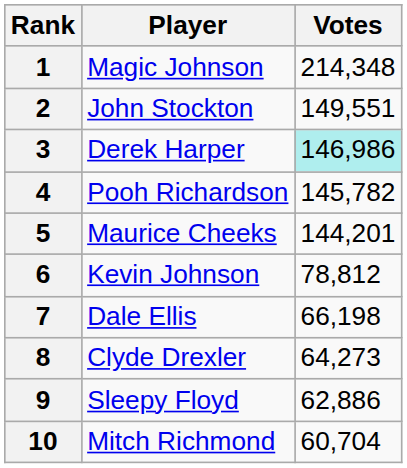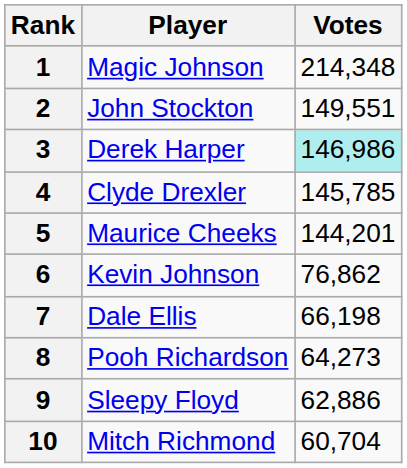4 | Player: Pooh Richardson -> Clyde Drexler
4 | Votes: 145,782 -> 145,785
6 | Votes: 78,812 -> 76,862
8 | Player: Clyde Drexler -> Pooh Richardson
